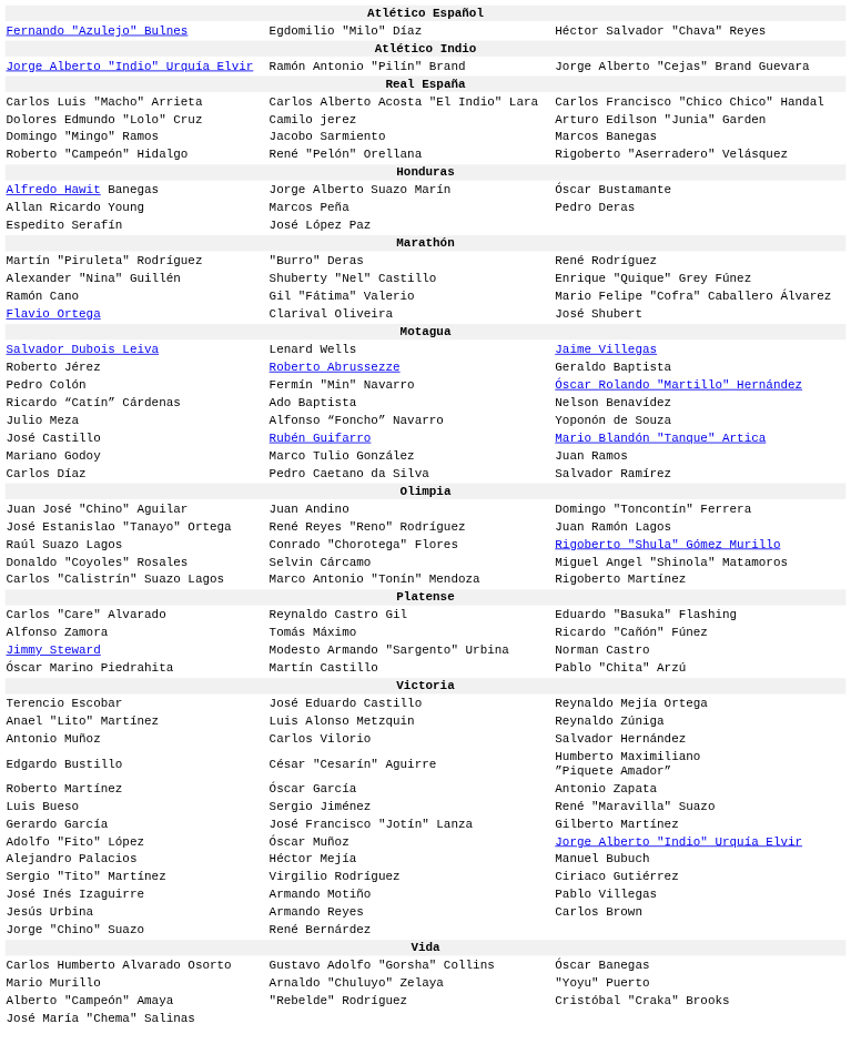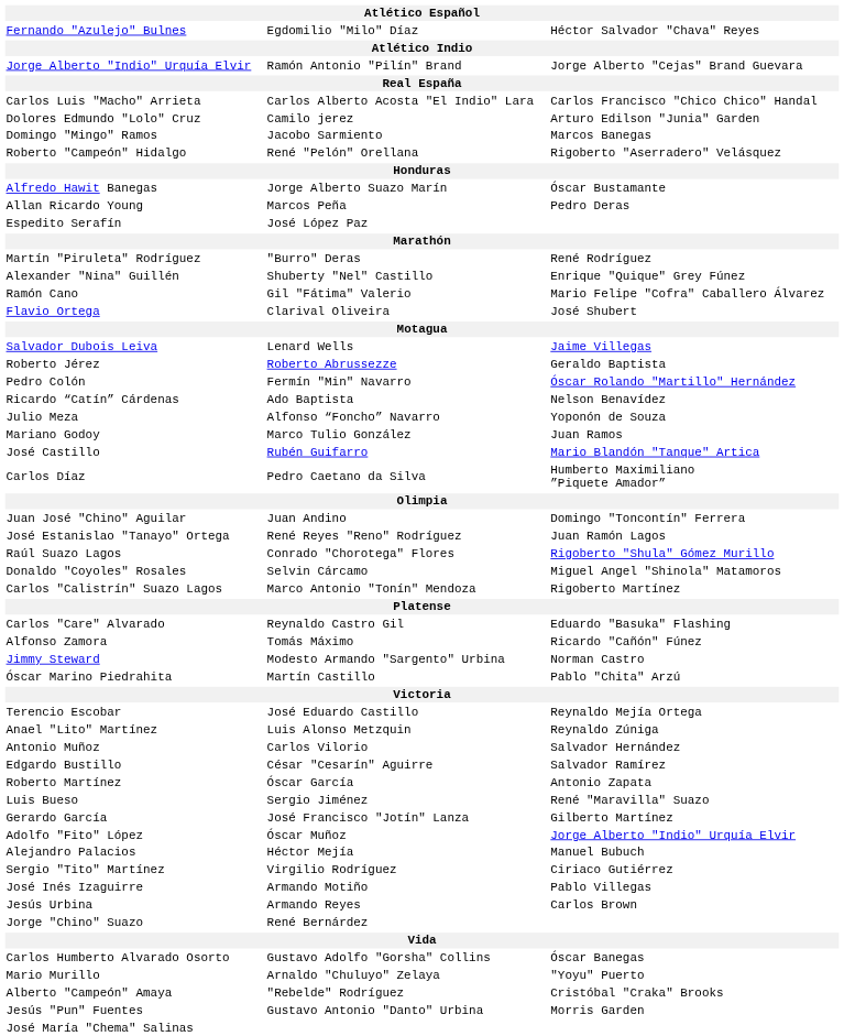rows swapped: José Castillo <-> Mariano Godoy
Carlos Díaz | column 3: Salvador Ramírez -> Humberto Maximiliano ”Piquete Amador”
Edgardo Bustillo | column 3: Humberto Maximiliano ”Piquete Amador” -> Salvador Ramírez
+ row: Jesús "Pun" Fuentes | Gustavo Antonio "Danto" Urbina | Morris Garden
